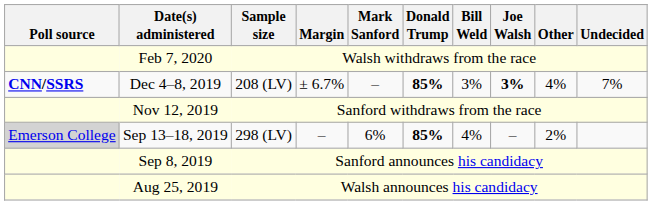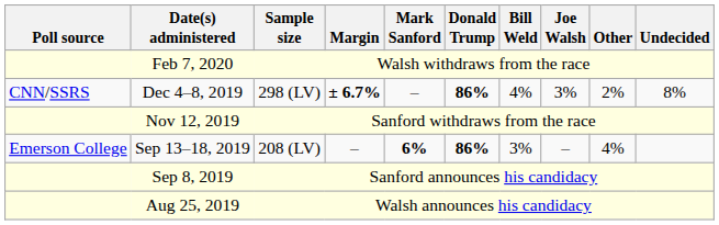Dec 4–8, 2019 | Poll source: bold -> normal
Dec 4–8, 2019 | Sample size: 208 (LV) -> 298 (LV)
Dec 4–8, 2019 | Margin: normal -> bold
Dec 4–8, 2019 | Donald Trump: 85% -> 86%
Dec 4–8, 2019 | Bill Weld: 3% -> 4%
Dec 4–8, 2019 | Joe Walsh: bold -> normal
Dec 4–8, 2019 | Other: 4% -> 2%
Dec 4–8, 2019 | Undecided: 7% -> 8%
Sep 13–18, 2019 | Poll source: lightgrey background -> no background
Sep 13–18, 2019 | Sample size: 298 (LV) -> 208 (LV)
Sep 13–18, 2019 | Mark Sanford: normal -> bold
Sep 13–18, 2019 | Donald Trump: 85% -> 86%
Sep 13–18, 2019 | Bill Weld: 4% -> 3%
Sep 13–18, 2019 | Other: 2% -> 4%
